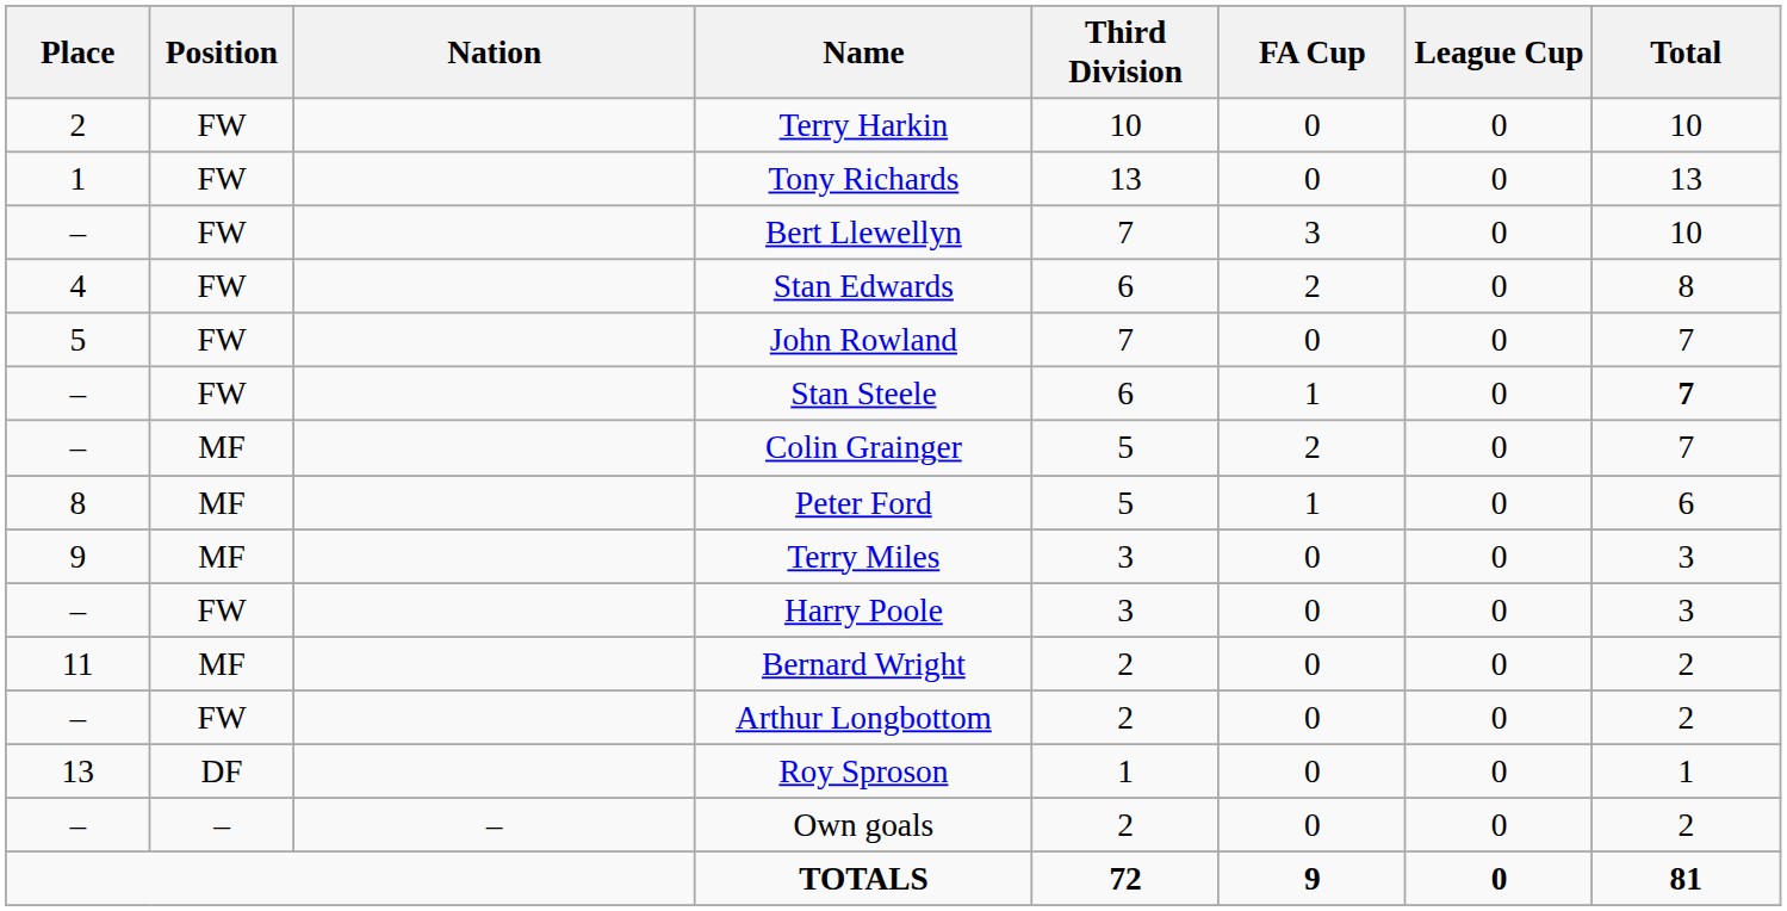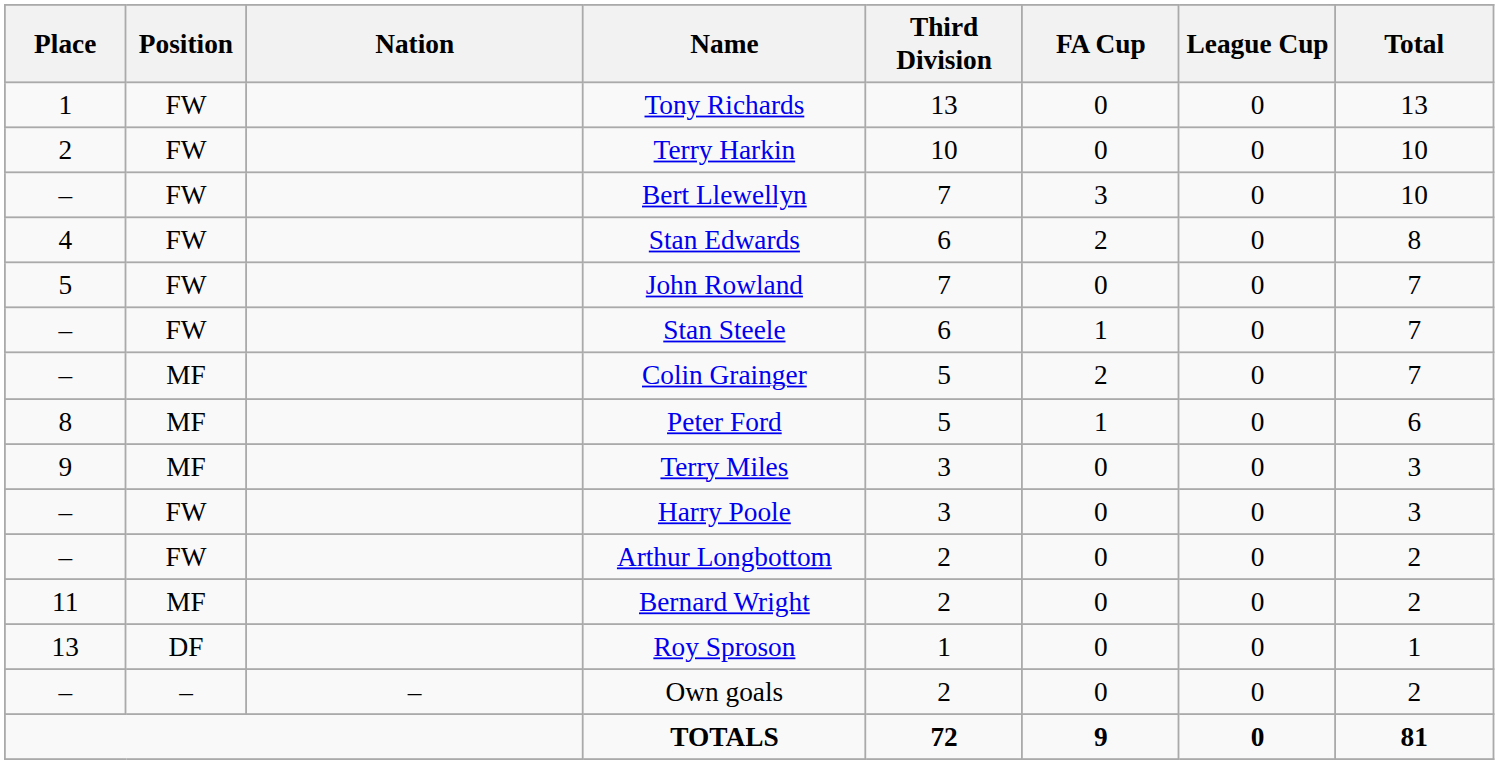rows swapped: Tony Richards <-> Terry Harkin
Stan Steele | Total: bold -> normal
rows swapped: Bernard Wright <-> Arthur Longbottom
